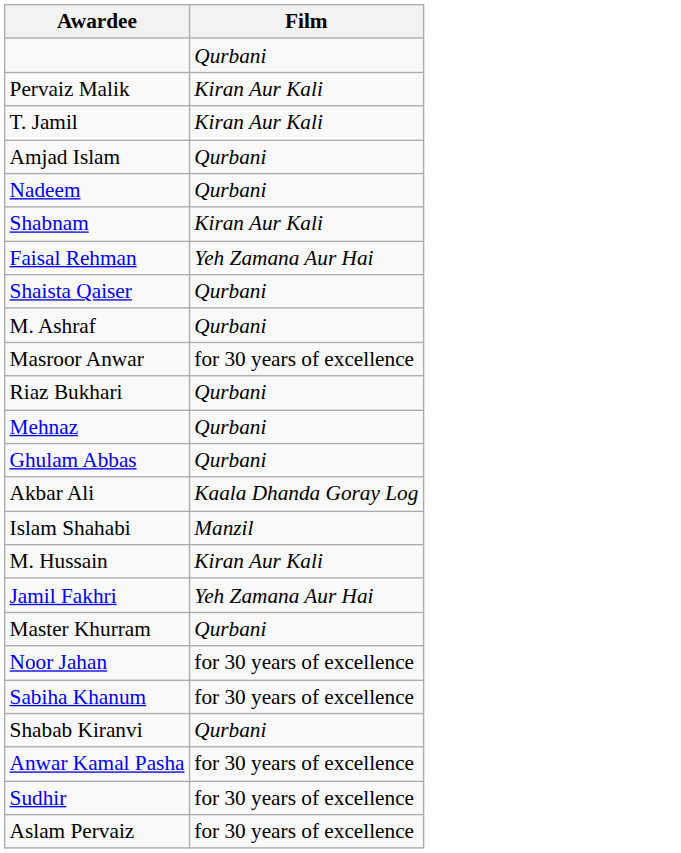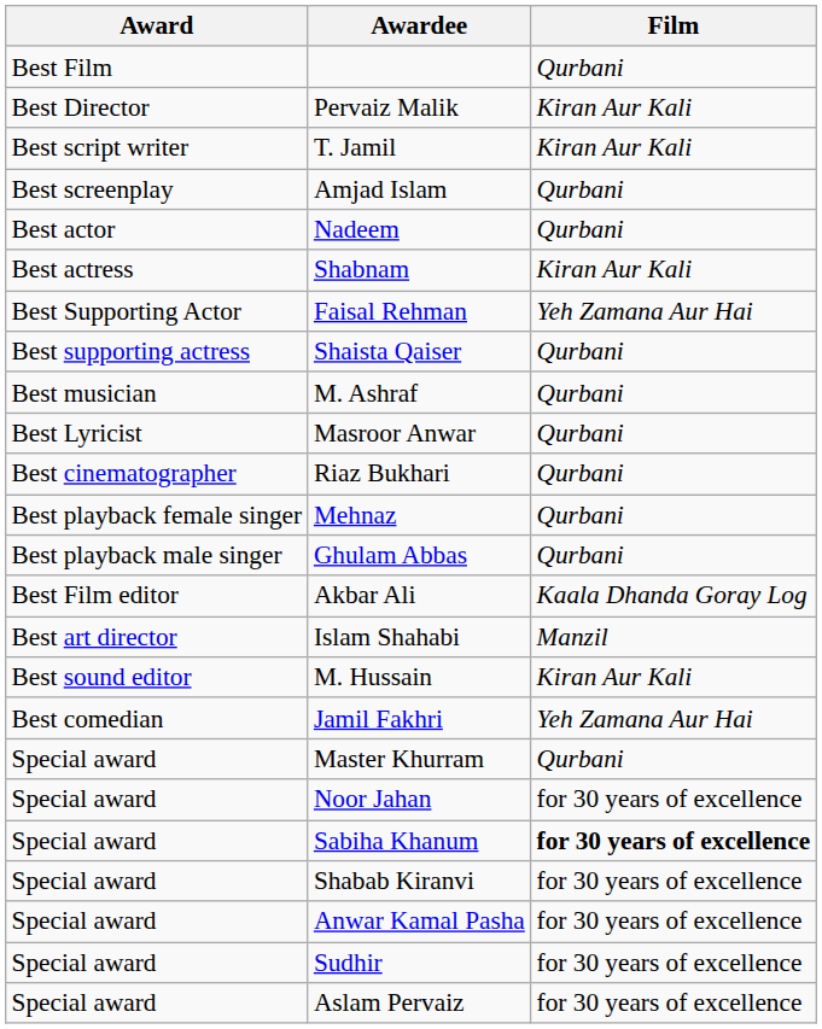+ column: Award | Best Film | Best Director | Best script writer | Best screenplay | Best actor | Best actress | Best Supporting Actor | Best supporting actress | Best musician | Best Lyricist | Best cinematographer | Best playback female singer | Best playback male singer | Best Film editor | Best art director | Best sound editor | Best comedian | Special award | Special award | Special award | Special award | Special award | Special award | Special award
Masroor Anwar | Film: for 30 years of excellence -> Qurbani
Sabiha Khanum | Film: normal -> bold
Shabab Kiranvi | Film: Qurbani -> for 30 years of excellence
